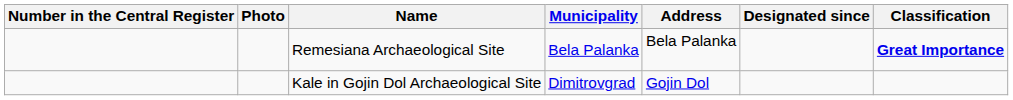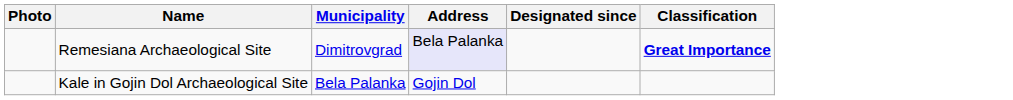- column: Number in the Central Register
Remesiana Archaeological Site | Municipality: Bela Palanka -> Dimitrovgrad
Remesiana Archaeological Site | Address: no background -> lavender background
Kale in Gojin Dol Archaeological Site | Municipality: Dimitrovgrad -> Bela Palanka
